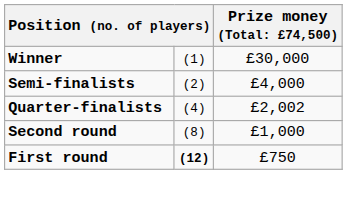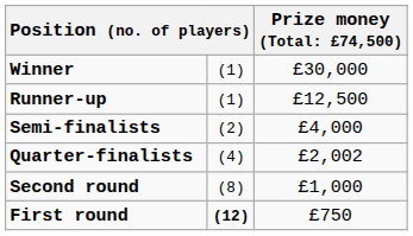+ row: Runner-up | (1) | £12,500
